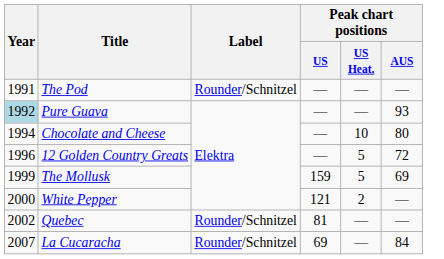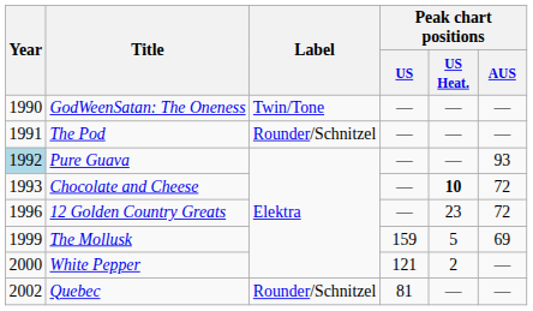+ row: 1990 | GodWeenSatan: The Oneness | Twin/Tone | — | — | —
Chocolate and Cheese | Year: 1994 -> 1993
Chocolate and Cheese | Peak chart positions / US Heat.: normal -> bold
Chocolate and Cheese | Peak chart positions / AUS: 80 -> 72
12 Golden Country Greats | Peak chart positions / US Heat.: 5 -> 23
- row: 2007 | La Cucaracha | Rounder/Schnitzel | 69 | — | 84
